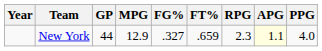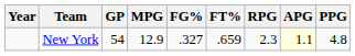New York | GP: 44 -> 54
New York | PPG: 4.0 -> 4.8
